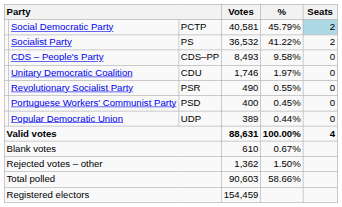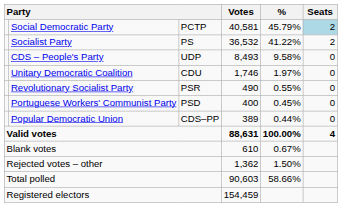CDS – People's Party | column 3: CDS–PP -> UDP
Popular Democratic Union | column 3: UDP -> CDS–PP
